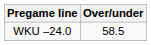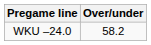WKU –24.0 | Over/under: 58.5 -> 58.2
